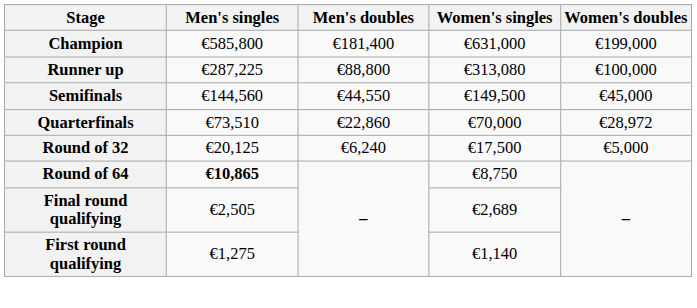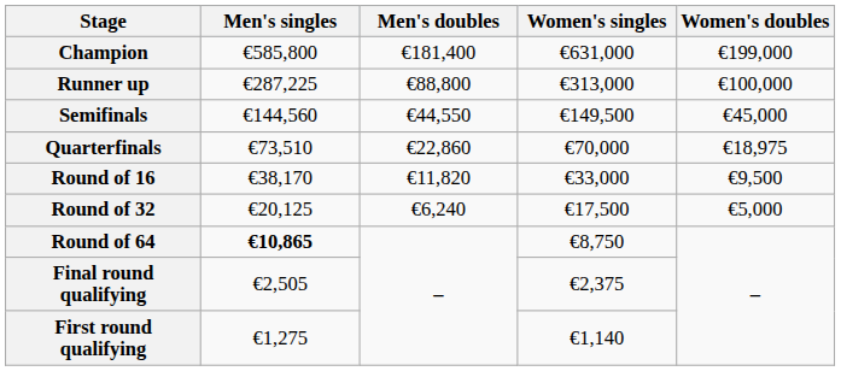Runner up | Women's singles: €313,080 -> €313,000
Quarterfinals | Women's doubles: €28,972 -> €18,975
+ row: Round of 16 | €38,170 | €11,820 | €33,000 | €9,500
Final round qualifying | Women's singles: €2,689 -> €2,375
